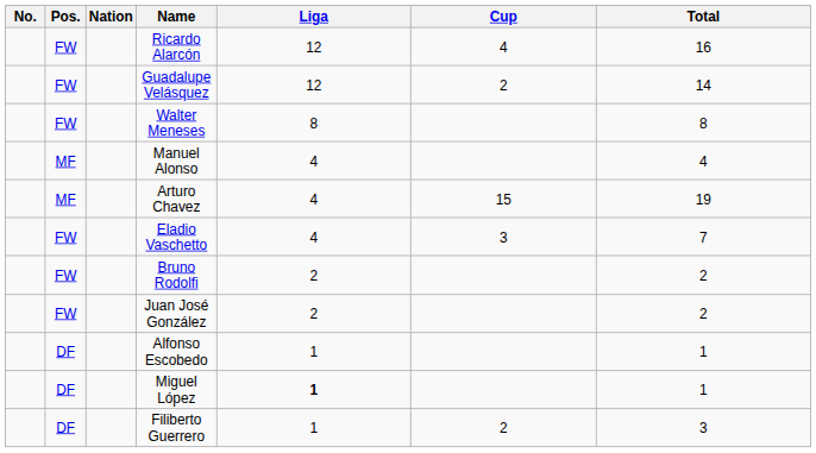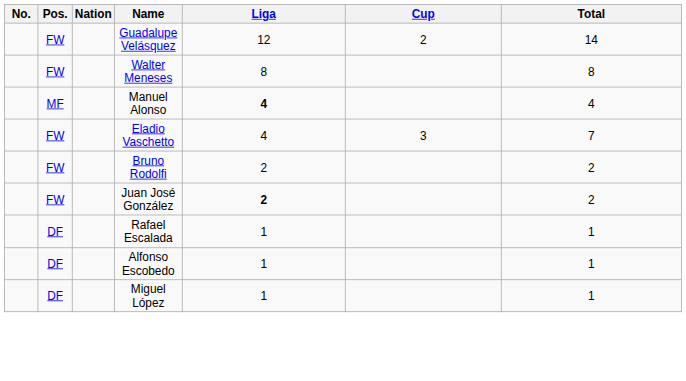- row: FW | Ricardo Alarcón | 12 | 4 | 16
Manuel Alonso | Liga: normal -> bold
- row: MF | Arturo Chavez | 4 | 15 | 19
Juan José González | Liga: normal -> bold
+ row: DF | Rafael Escalada | 1 | 1
Miguel López | Liga: bold -> normal
- row: DF | Filiberto Guerrero | 1 | 2 | 3
